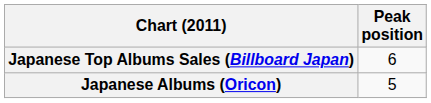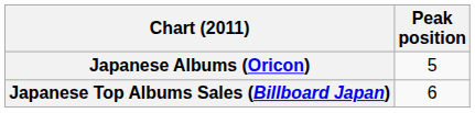rows swapped: Japanese Albums (Oricon) <-> Japanese Top Albums Sales (Billboard Japan)
